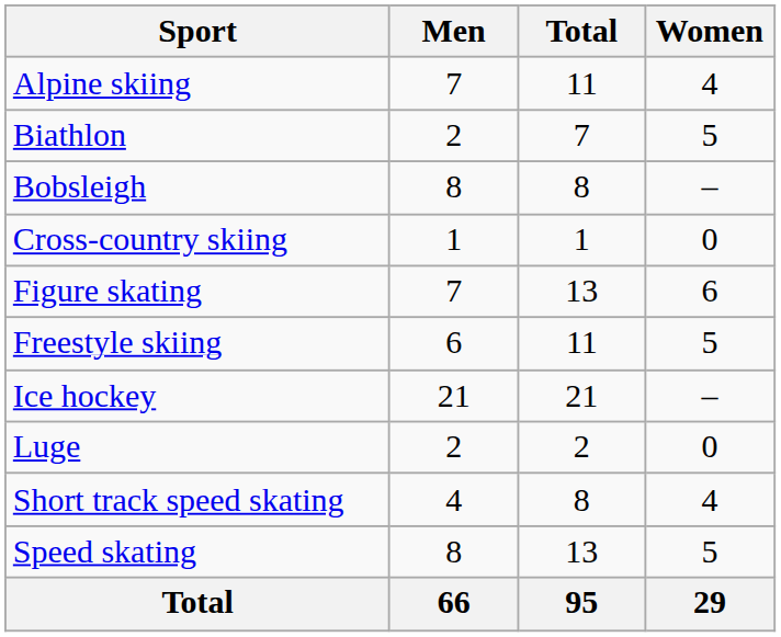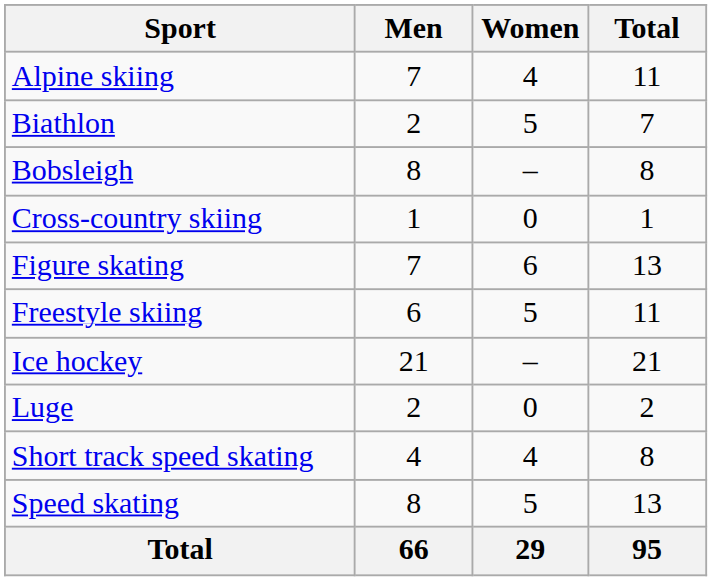columns swapped: Women <-> Total
